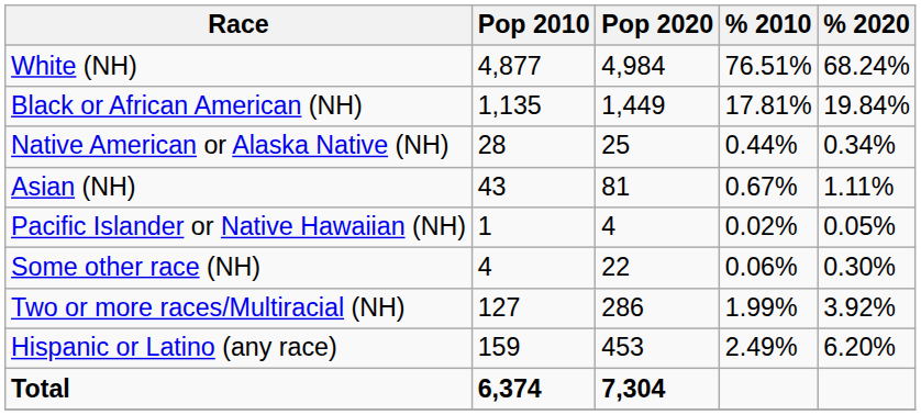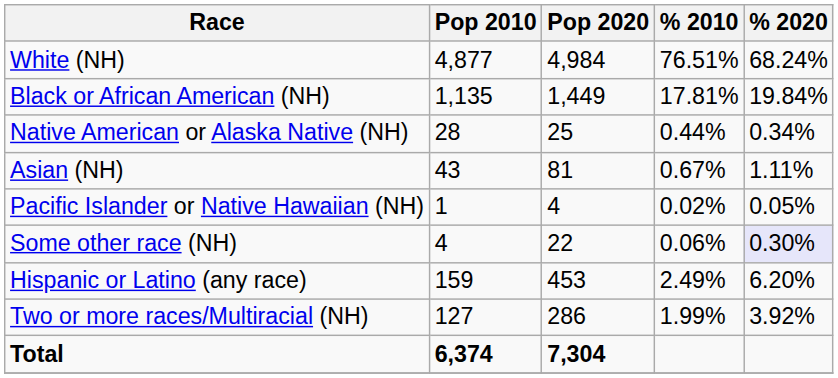Some other race (NH) | % 2020: no background -> lavender background
rows swapped: Two or more races/Multiracial (NH) <-> Hispanic or Latino (any race)
